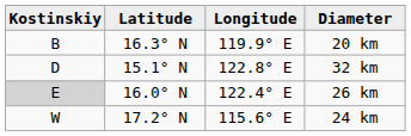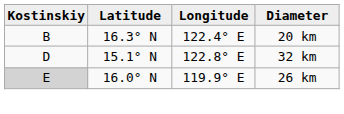20 km | Longitude: 119.9° E -> 122.4° E
26 km | Longitude: 122.4° E -> 119.9° E
- row: W | 17.2° N | 115.6° E | 24 km
